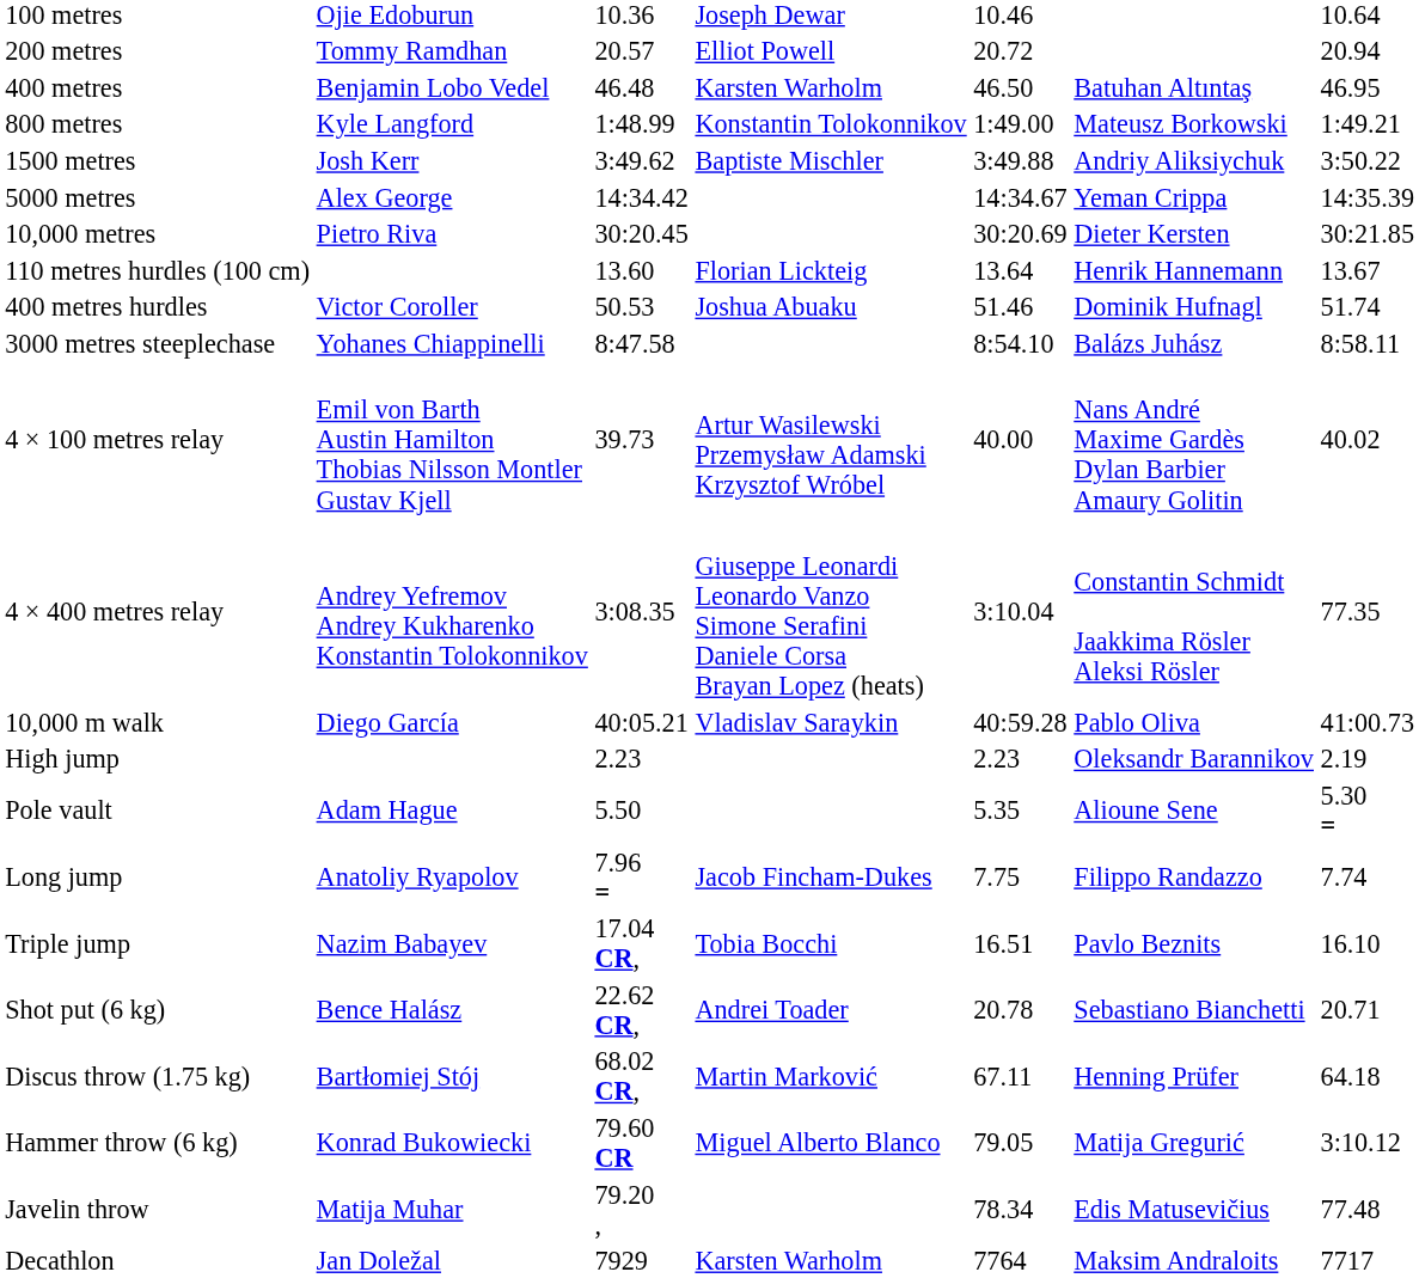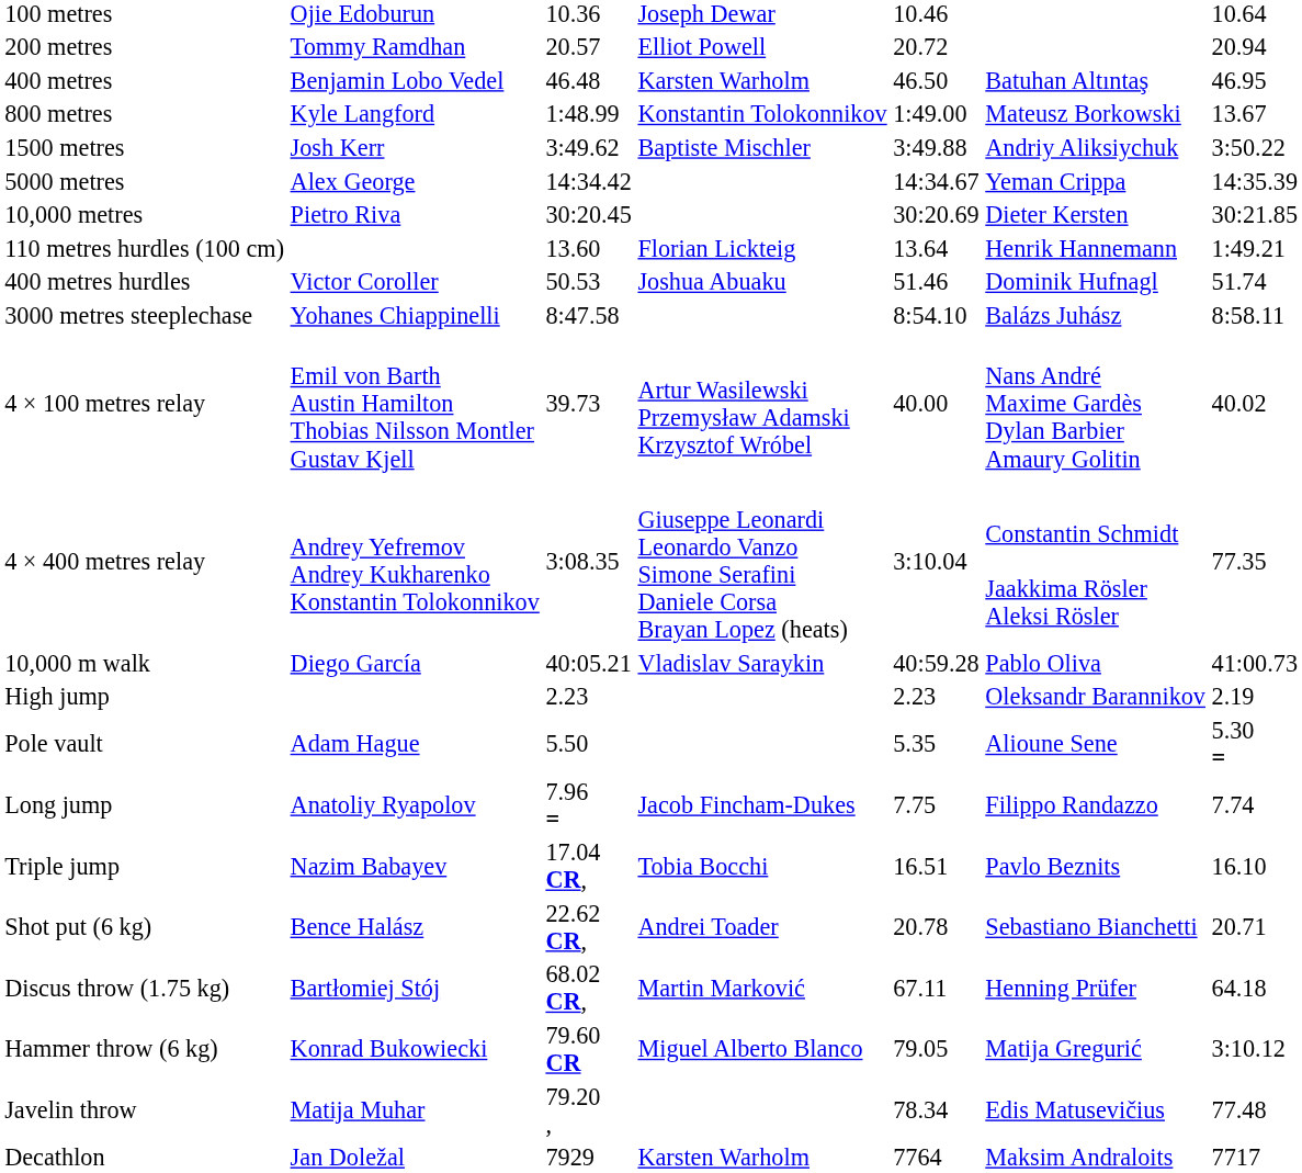800 metres | column 7: 1:49.21 -> 13.67
110 metres hurdles (100 cm) | column 7: 13.67 -> 1:49.21
